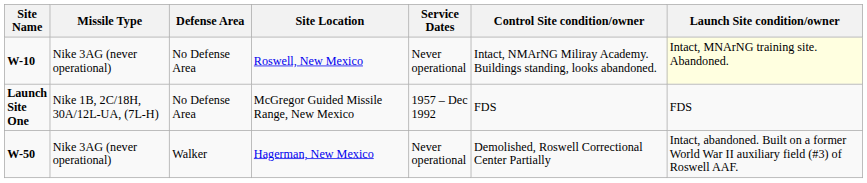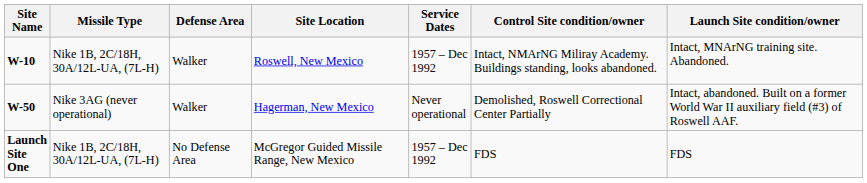Roswell, New Mexico | Missile Type: Nike 3AG (never operational) -> Nike 1B, 2C/18H, 30A/12L-UA, (7L-H)
Roswell, New Mexico | Defense Area: No Defense Area -> Walker
Roswell, New Mexico | Service Dates: Never operational -> 1957 – Dec 1992
Roswell, New Mexico | Launch Site condition/owner: lightyellow background -> no background
rows swapped: Hagerman, New Mexico <-> McGregor Guided Missile Range, New Mexico
